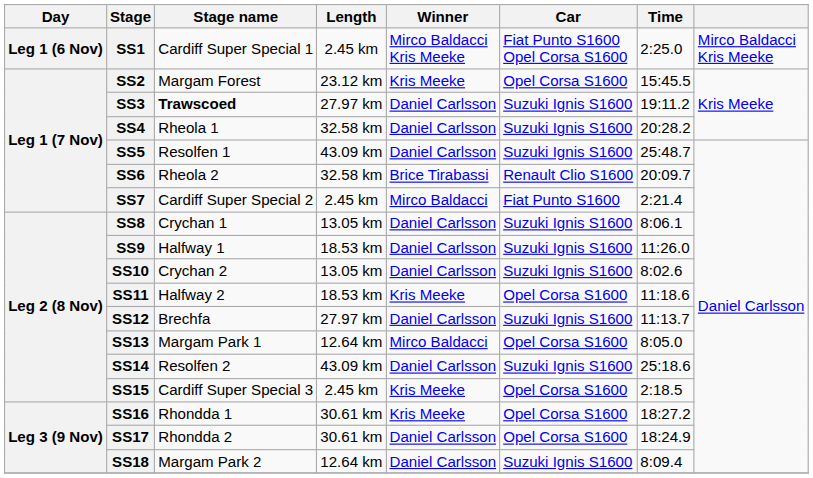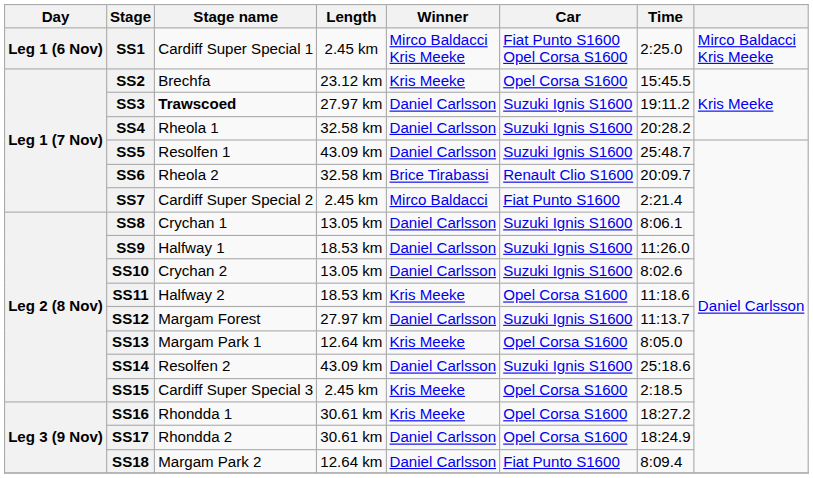SS2 | Stage name: Margam Forest -> Brechfa
SS12 | Stage name: Brechfa -> Margam Forest
SS13 | Winner: Mirco Baldacci -> Kris Meeke
SS18 | Car: Suzuki Ignis S1600 -> Fiat Punto S1600
